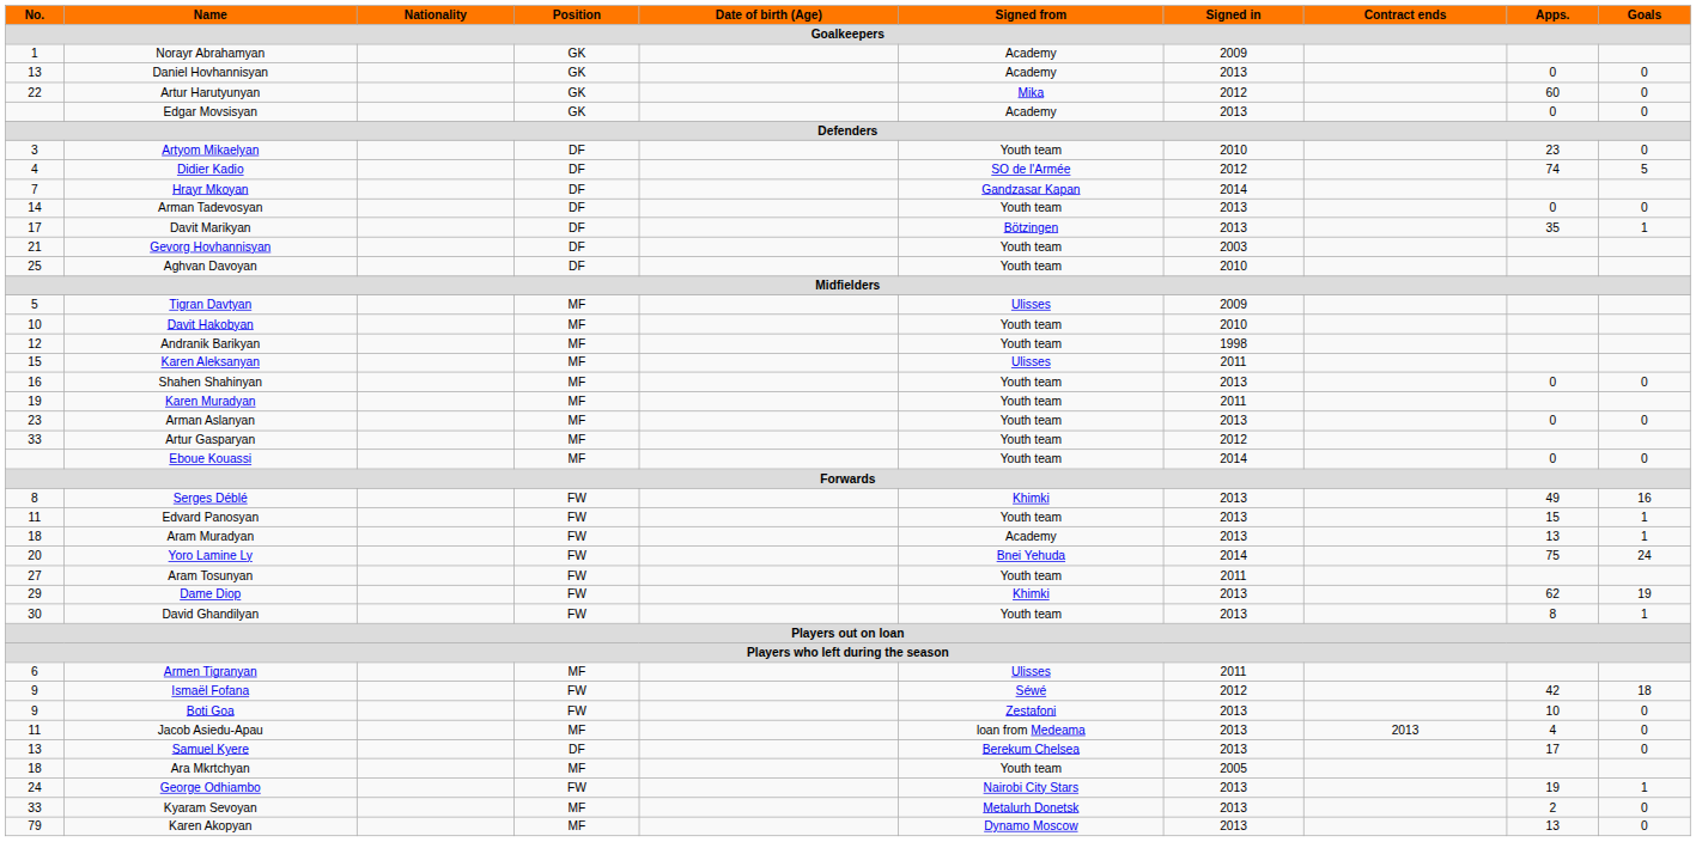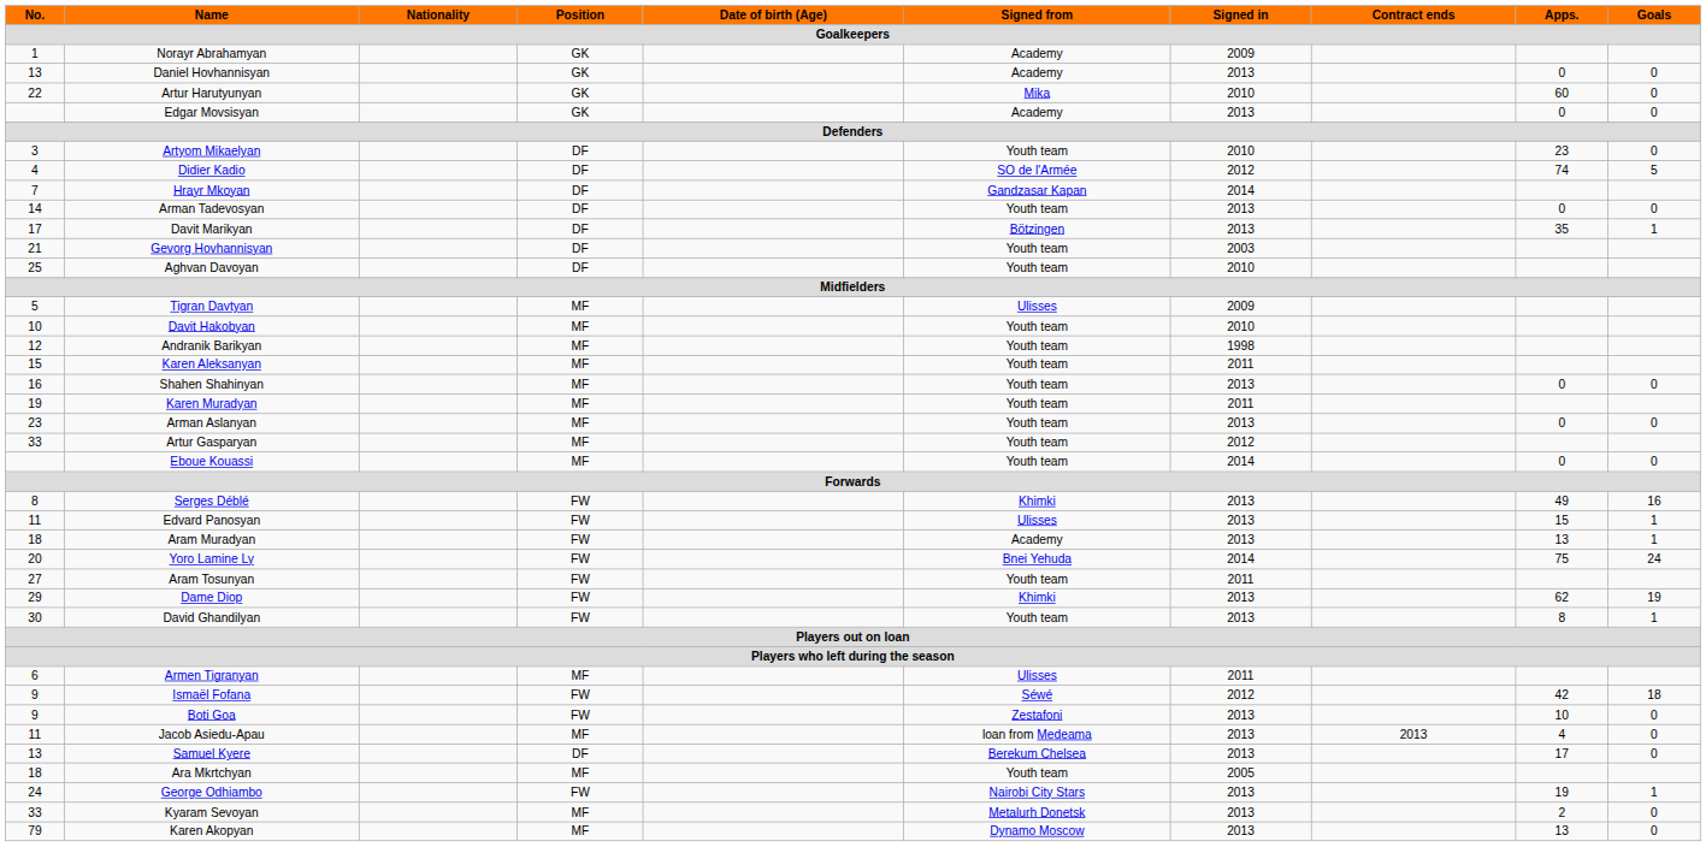Artur Harutyunyan | Signed in: 2012 -> 2010
Karen Aleksanyan | Signed from: Ulisses -> Youth team
Edvard Panosyan | Signed from: Youth team -> Ulisses
